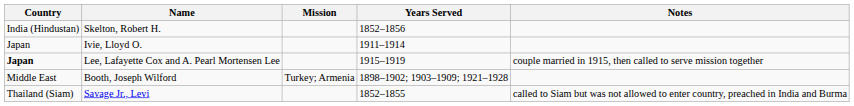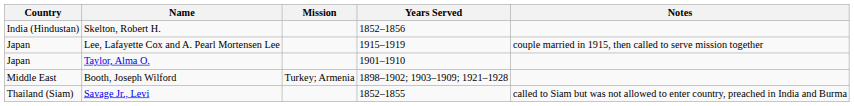- row: Japan | Ivie, Lloyd O. | 1911–1914
Lee, Lafayette Cox and A. Pearl Mortensen Lee | Country: bold -> normal
+ row: Japan | Taylor, Alma O. | 1901–1910
